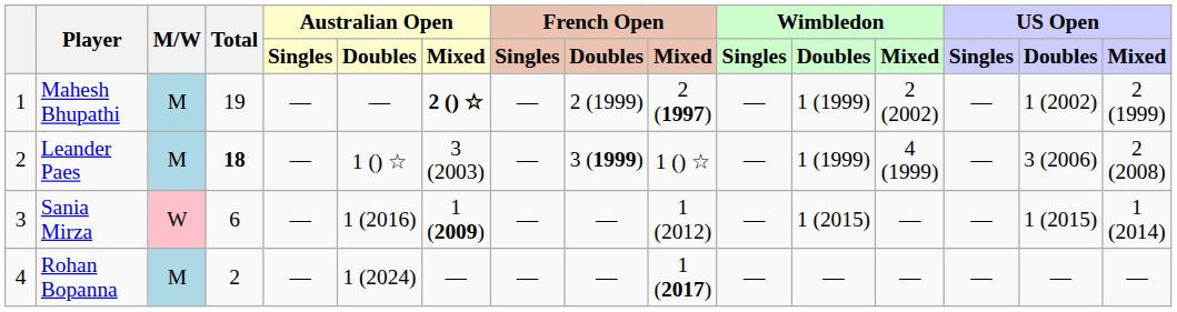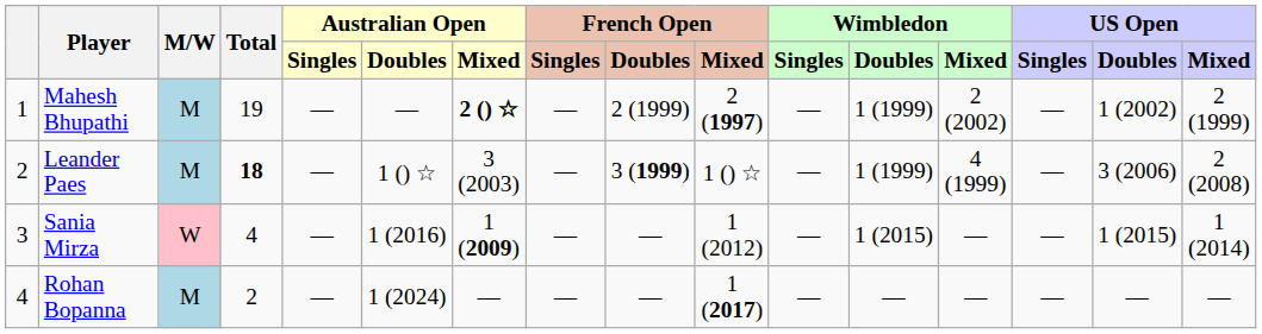Sania Mirza | Total: 6 -> 4
